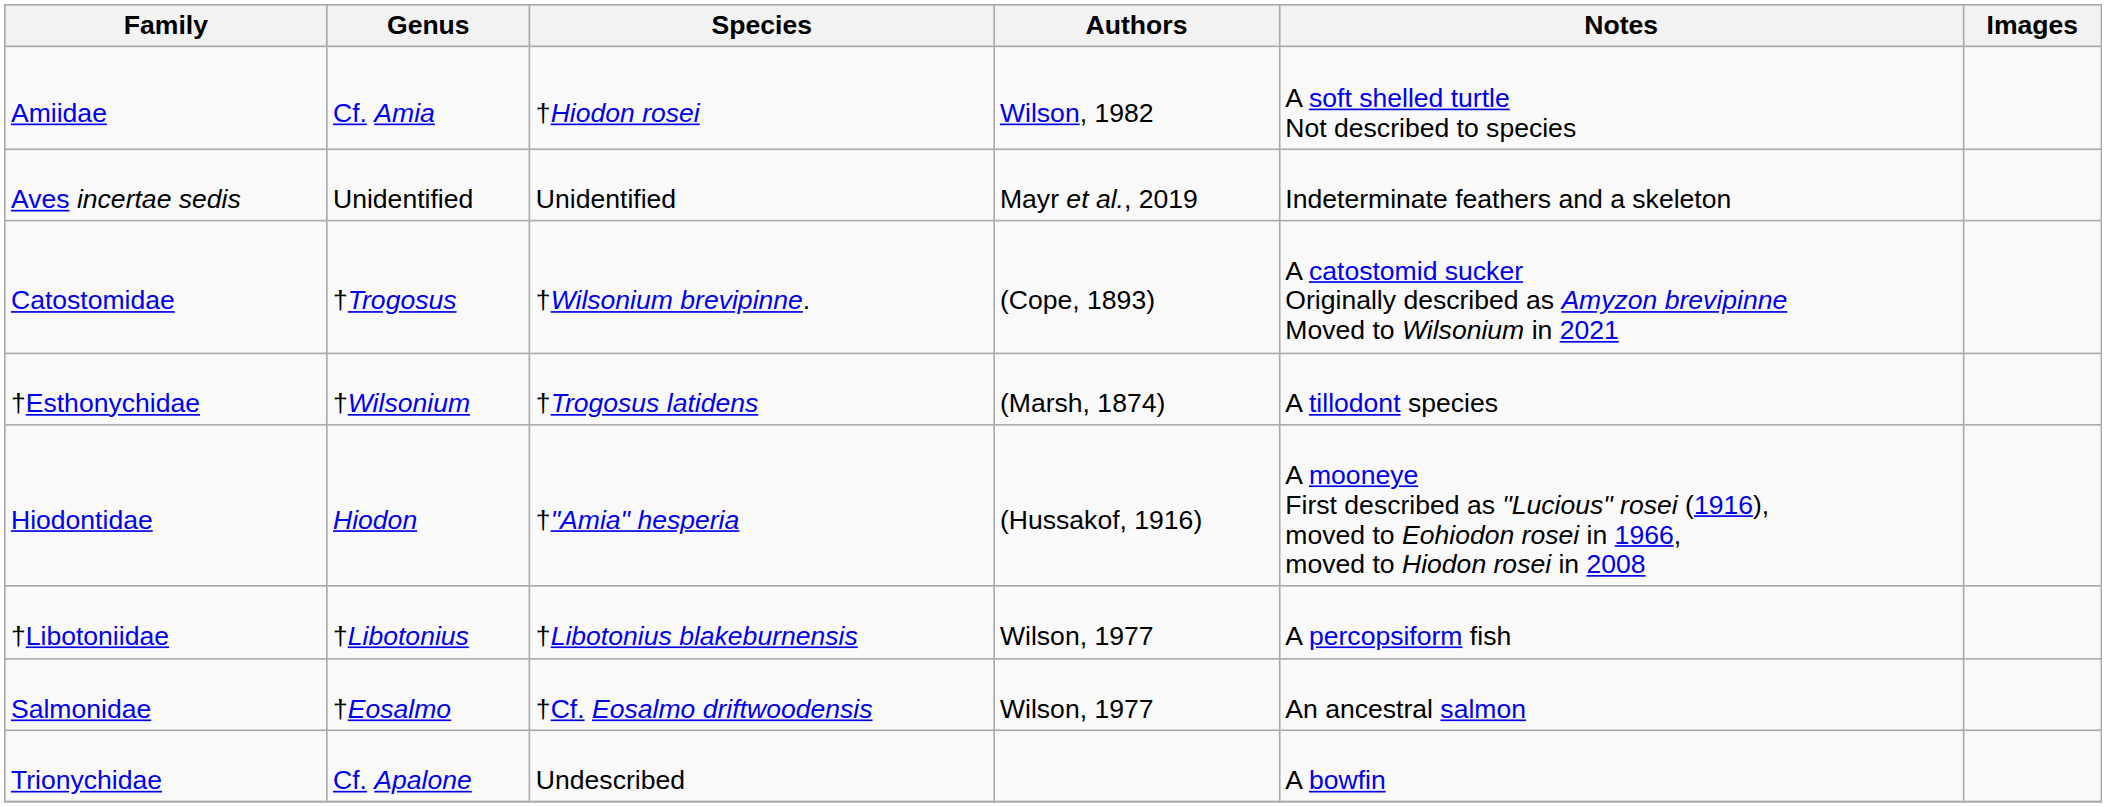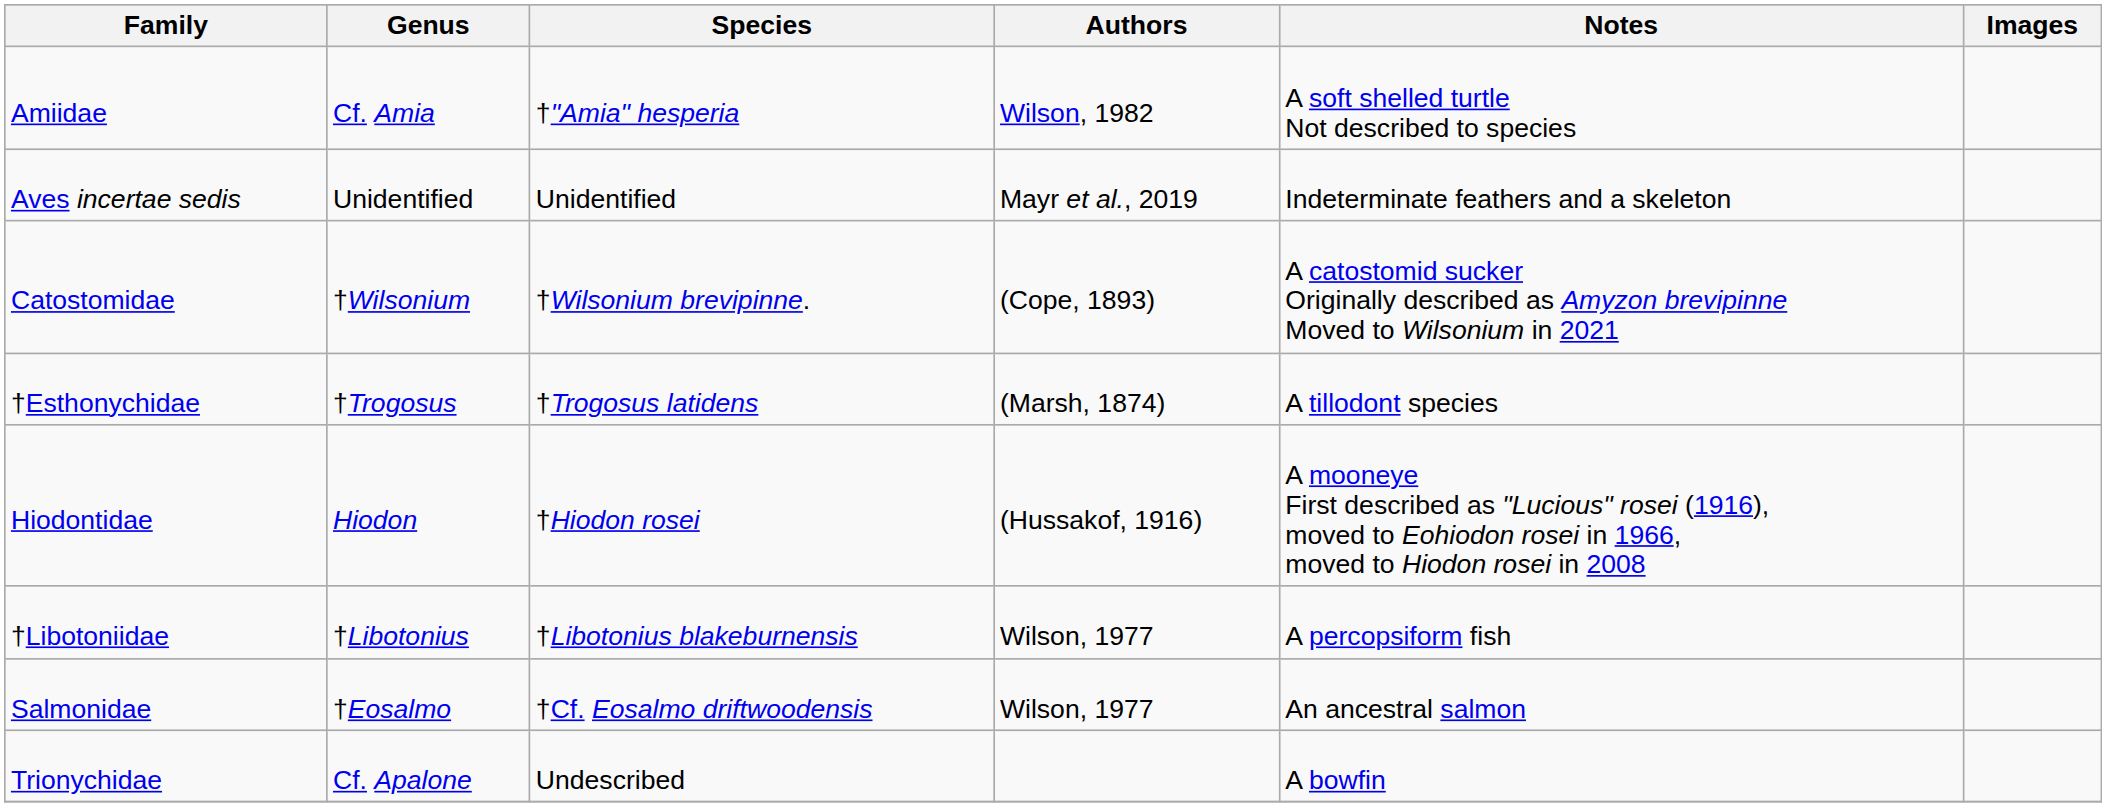Amiidae | Species: †Hiodon rosei -> †"Amia" hesperia
Catostomidae | Genus: †Trogosus -> †Wilsonium
†Esthonychidae | Genus: †Wilsonium -> †Trogosus
Hiodontidae | Species: †"Amia" hesperia -> †Hiodon rosei
